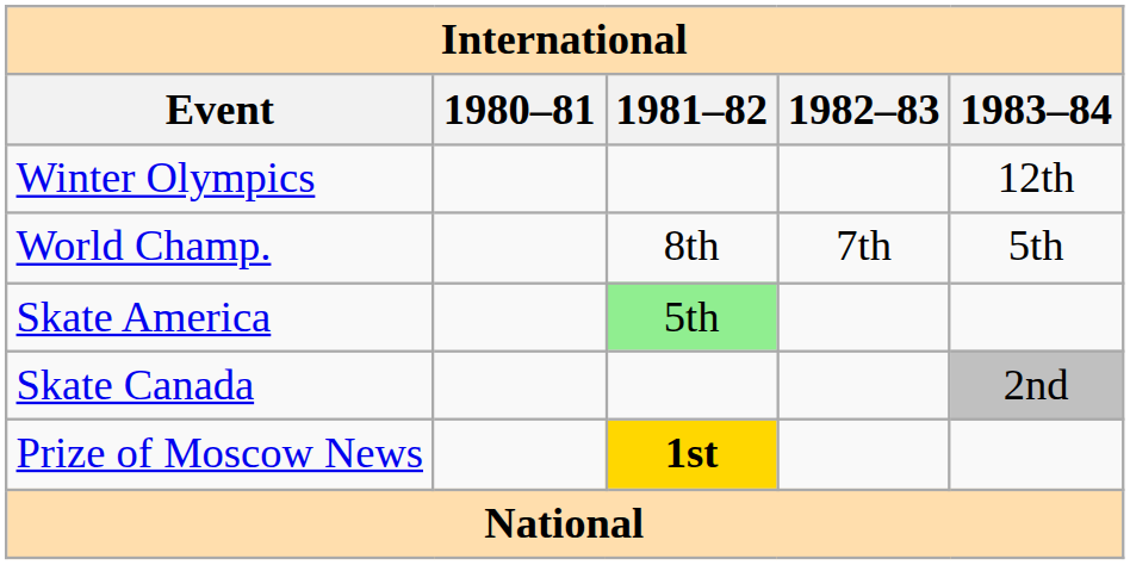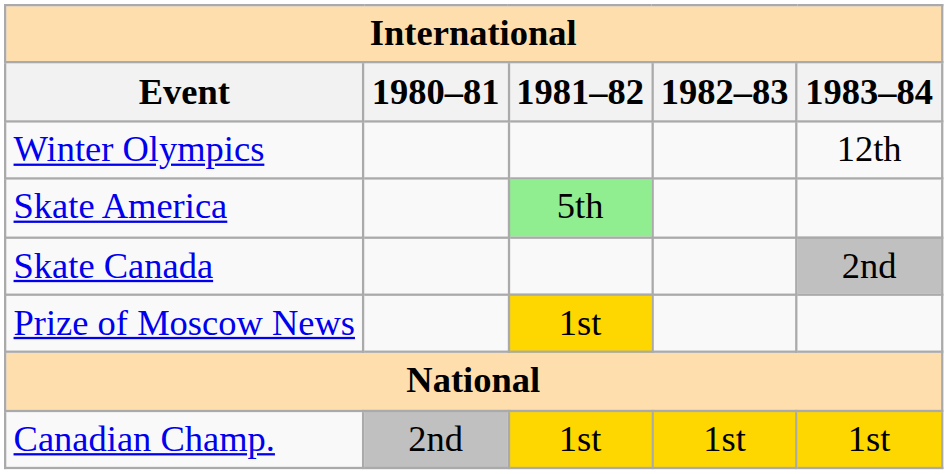- row: World Champ. | 8th | 7th | 5th
Prize of Moscow News | 1981–82: bold -> normal
+ row: Canadian Champ. | 2nd | 1st | 1st | 1st
